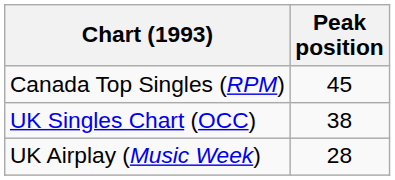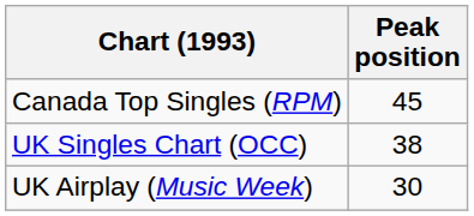UK Airplay (Music Week) | Peak position: 28 -> 30
